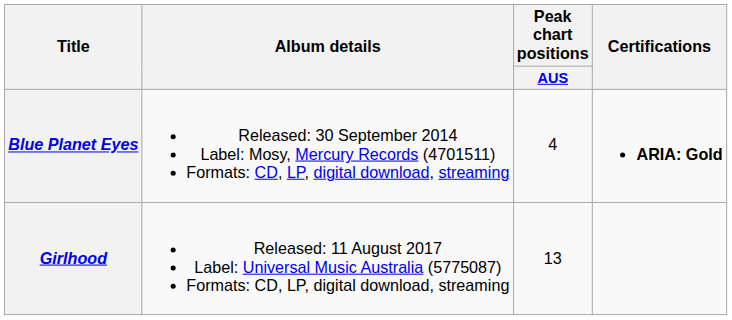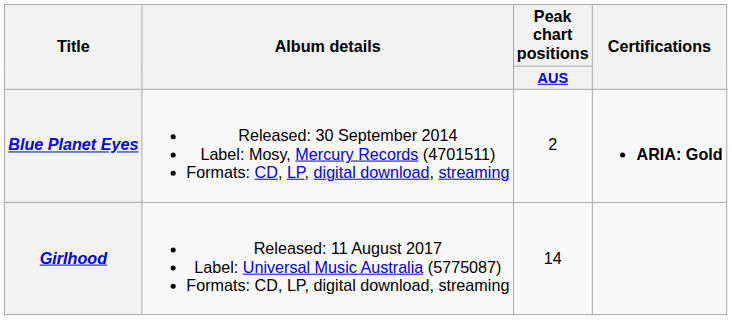Blue Planet Eyes | Peak chart positions / AUS: 4 -> 2
Girlhood | Peak chart positions / AUS: 13 -> 14
